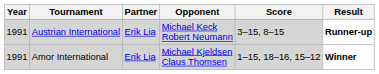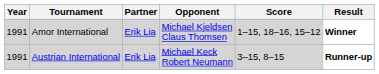rows swapped: Amor International <-> Austrian International
